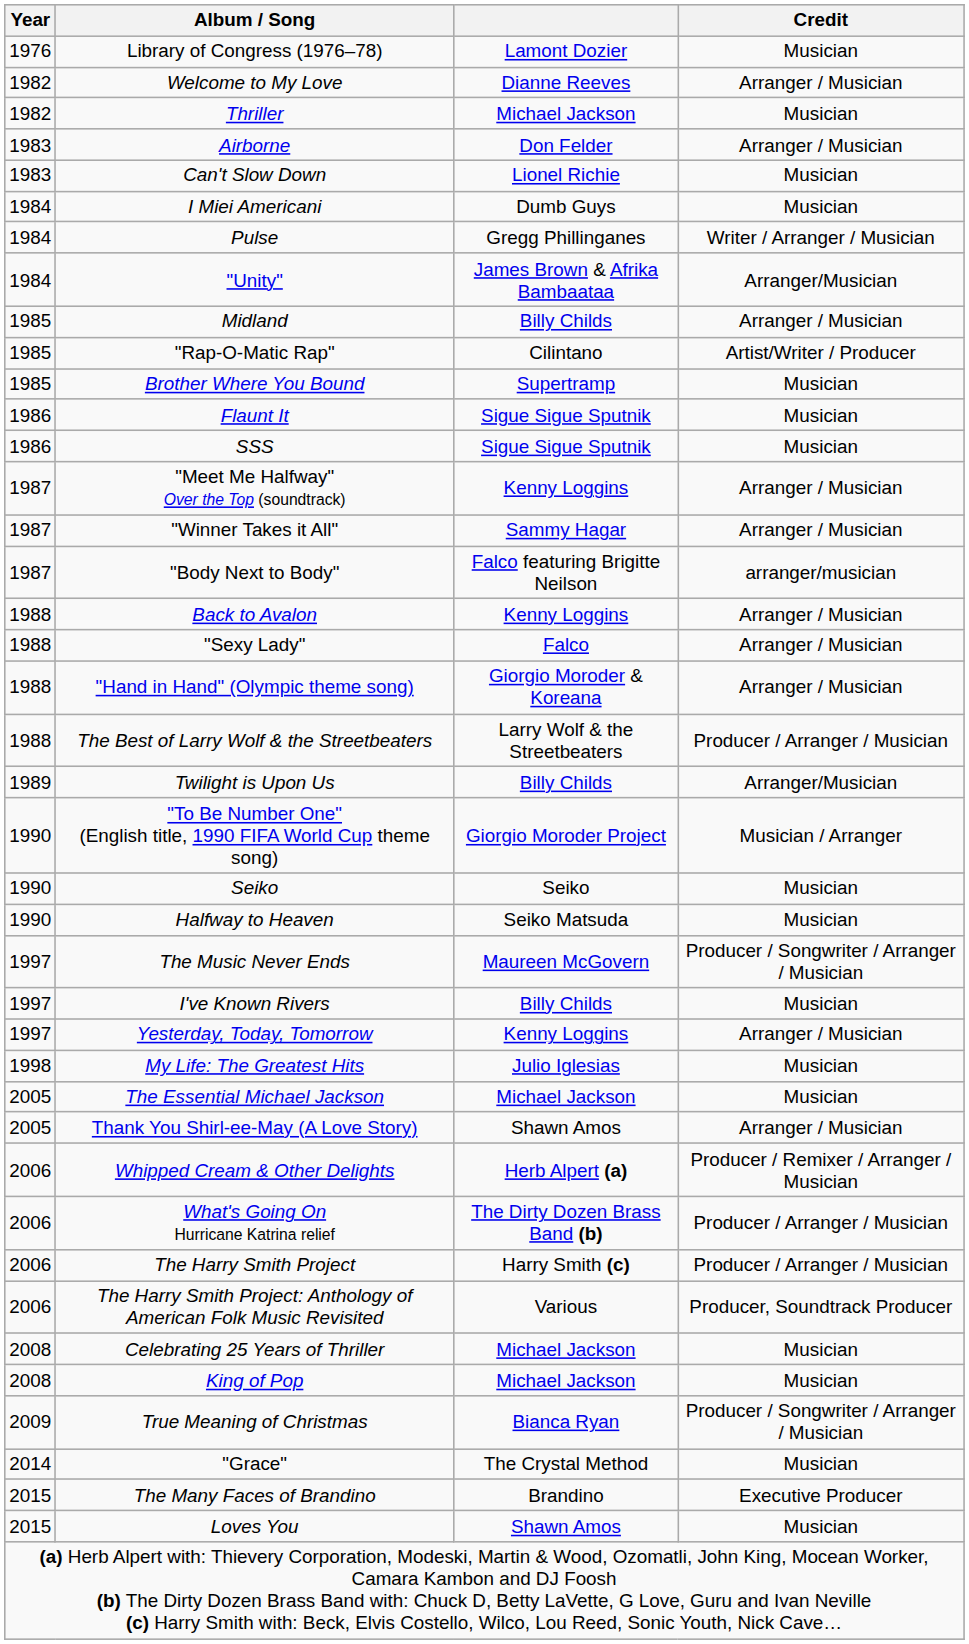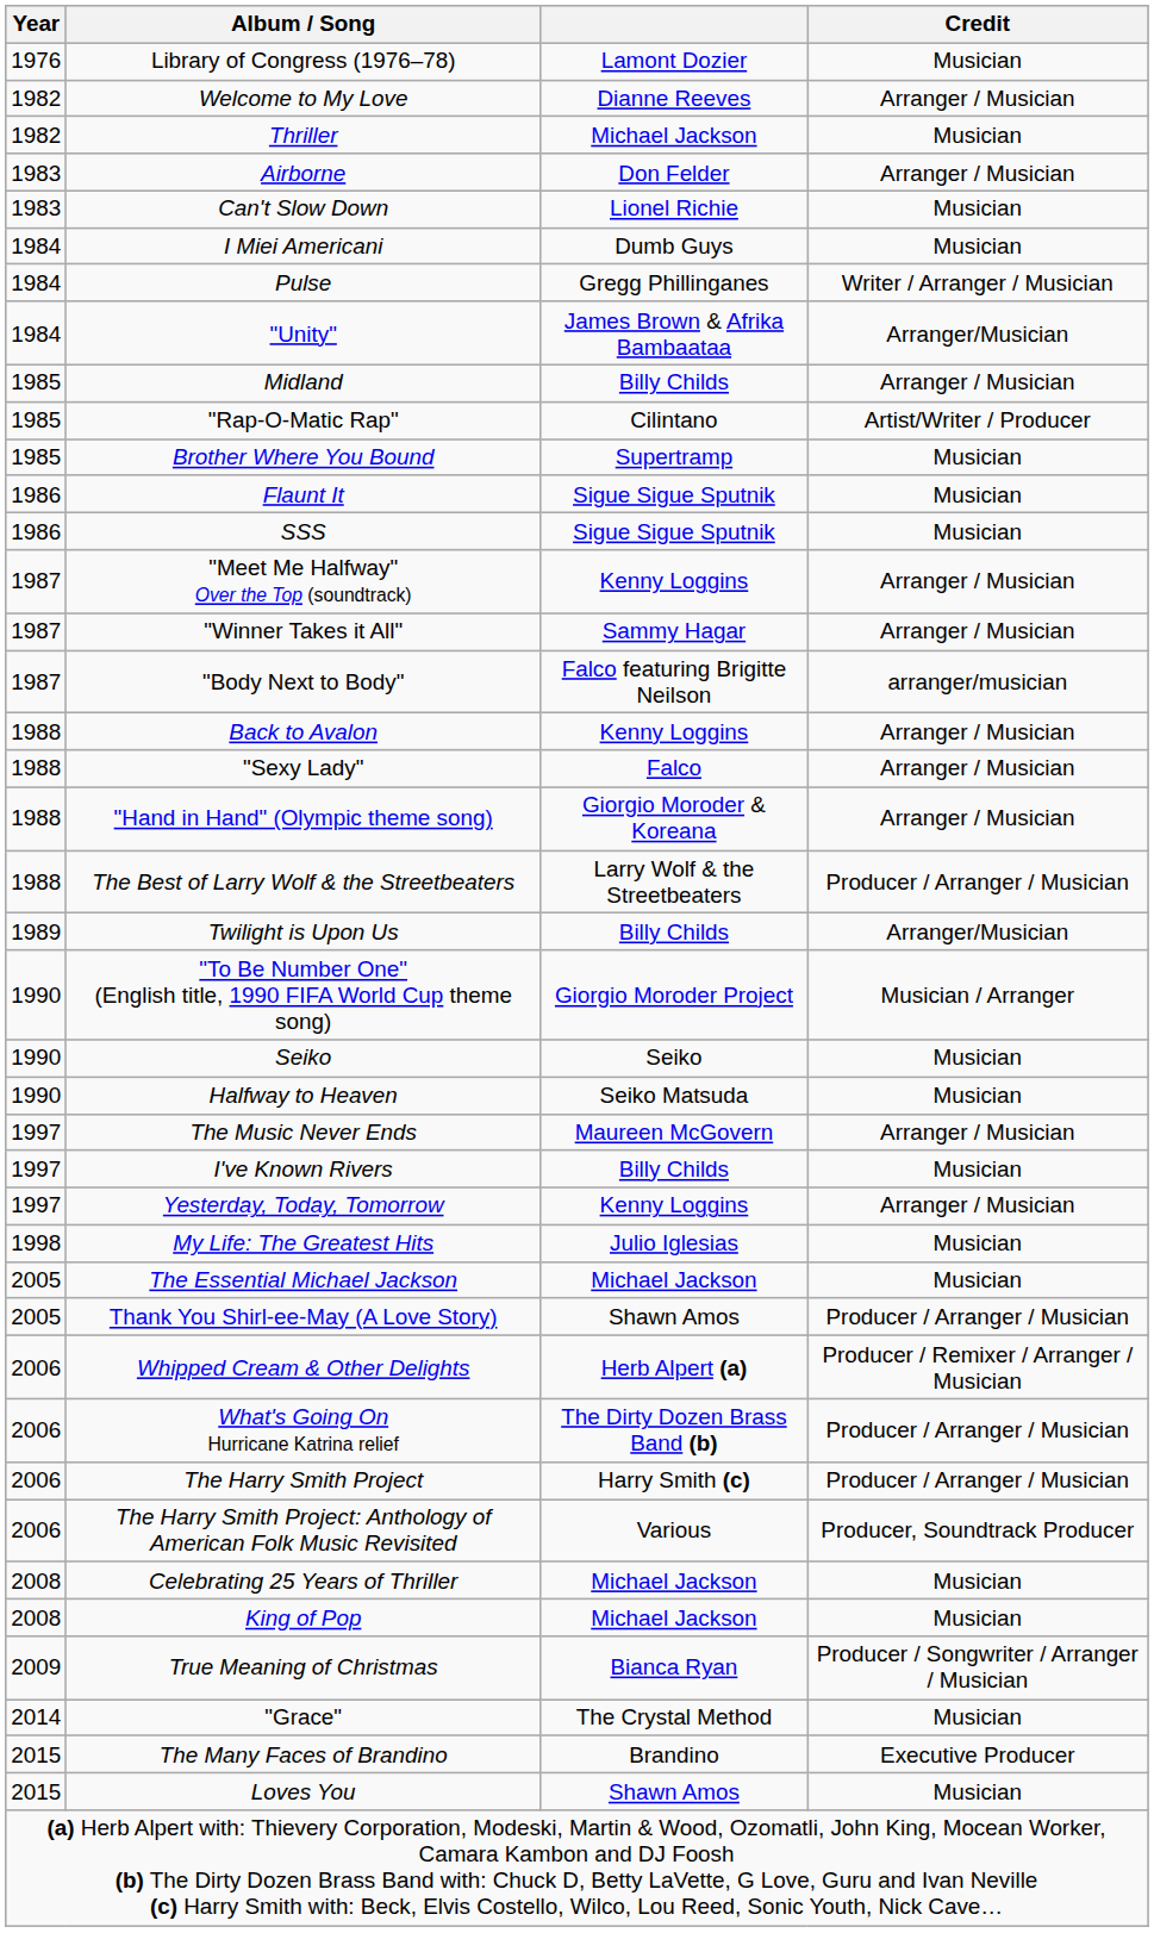The Music Never Ends | Credit: Producer / Songwriter / Arranger / Musician -> Arranger / Musician
Thank You Shirl-ee-May (A Love Story) | Credit: Arranger / Musician -> Producer / Arranger / Musician
